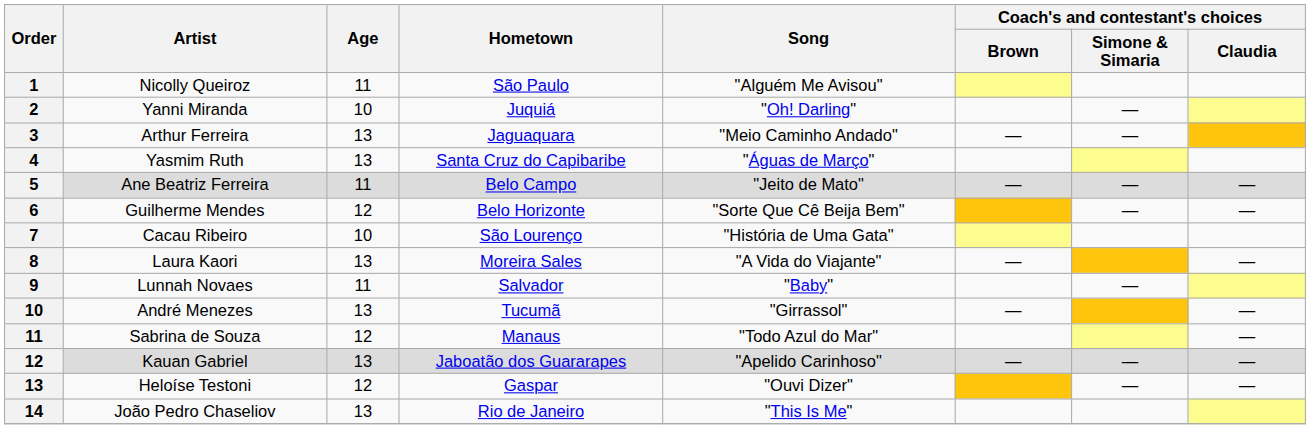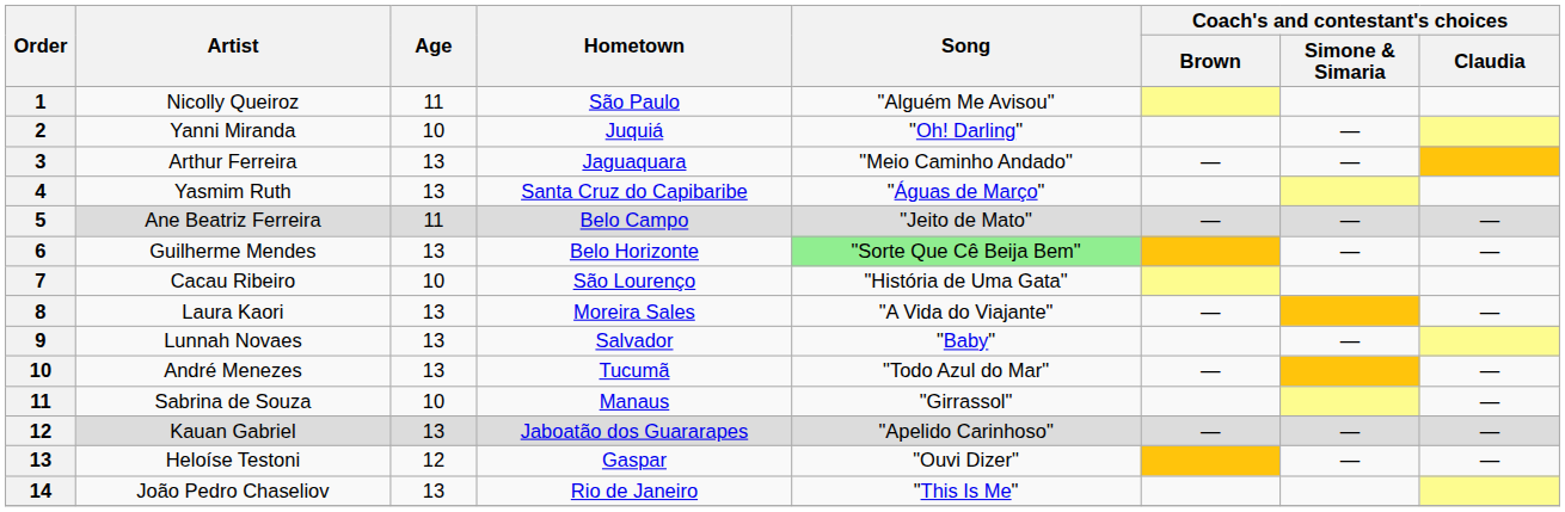Guilherme Mendes | Age: 12 -> 13
Guilherme Mendes | Song: no background -> lightgreen background
Lunnah Novaes | Age: 11 -> 13
André Menezes | Song: "Girrassol" -> "Todo Azul do Mar"
Sabrina de Souza | Age: 12 -> 10
Sabrina de Souza | Song: "Todo Azul do Mar" -> "Girrassol"
